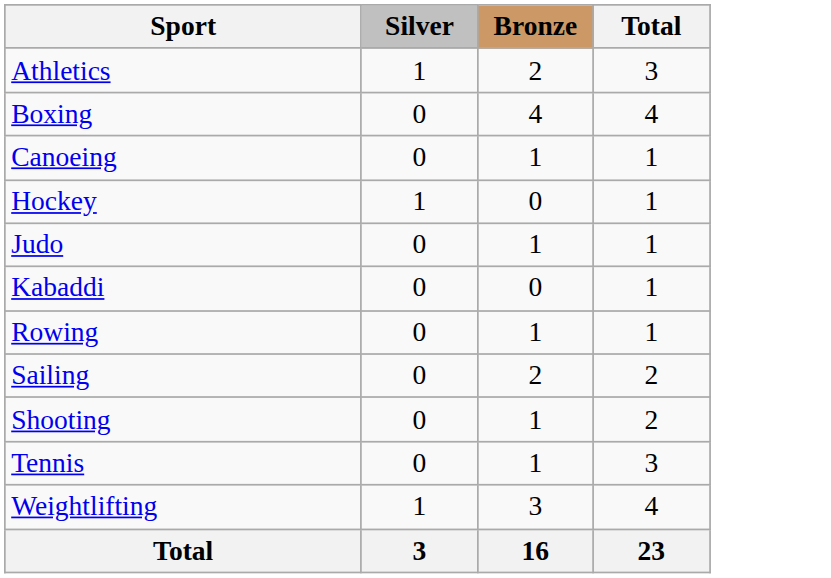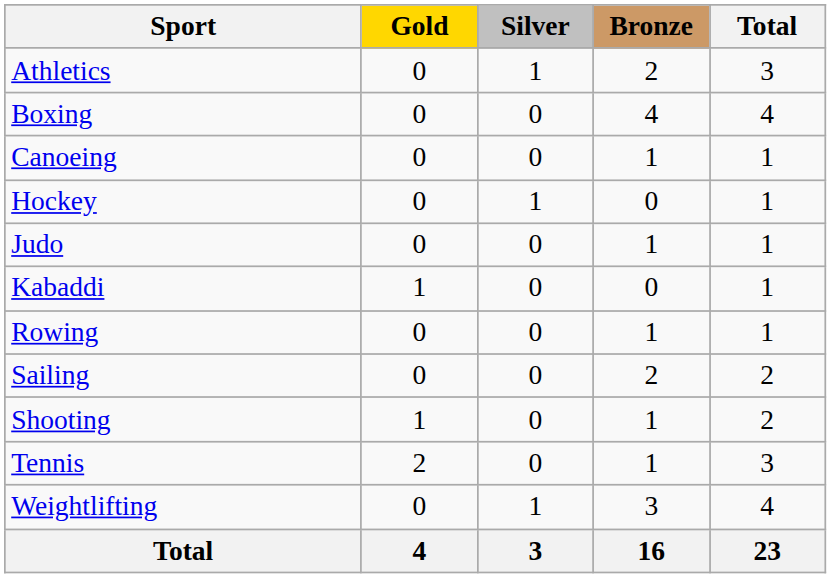+ column: Gold | 0 | 0 | 0 | 0 | 0 | 1 | 0 | 0 | 1 | 2 | 0 | 4
